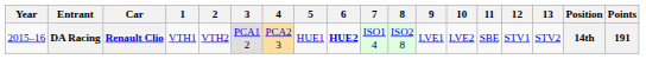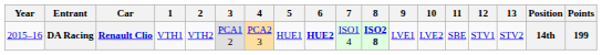DA Racing | 8: normal -> bold
DA Racing | Points: 191 -> 199
